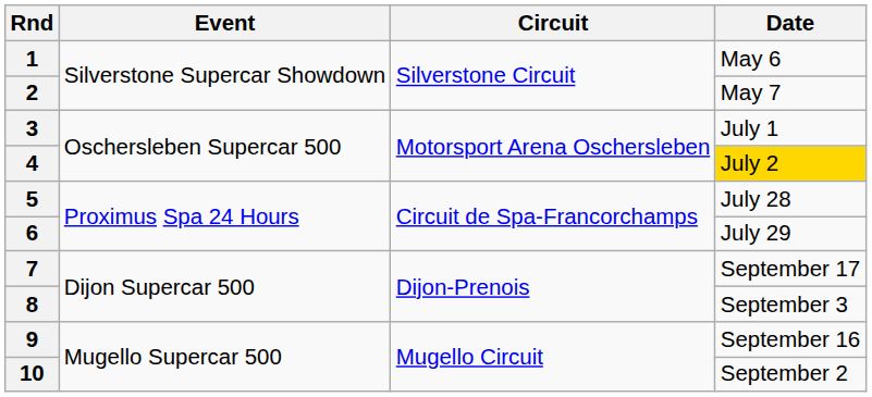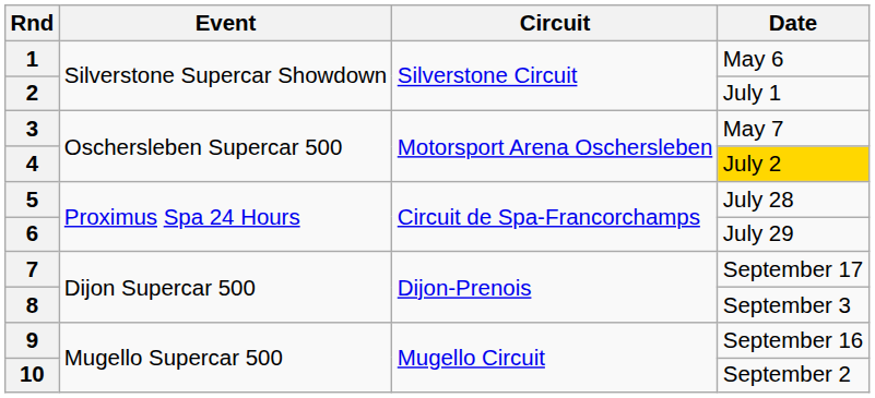2 | Date: May 7 -> July 1
3 | Date: July 1 -> May 7
